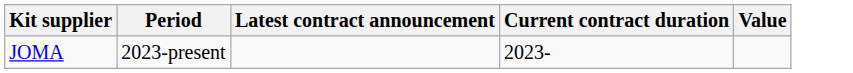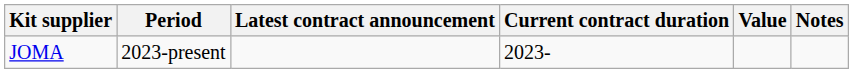+ column: Notes
